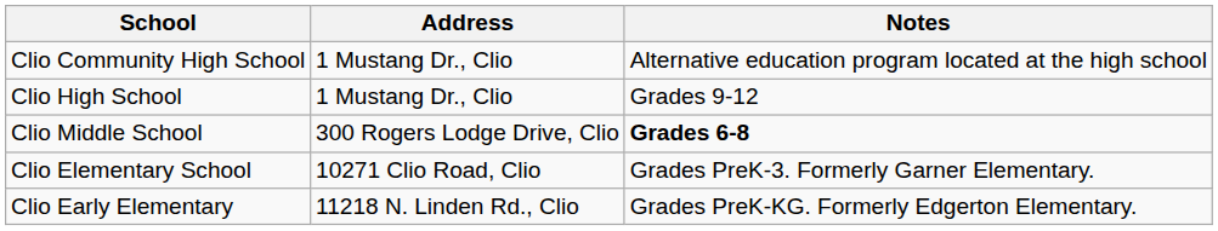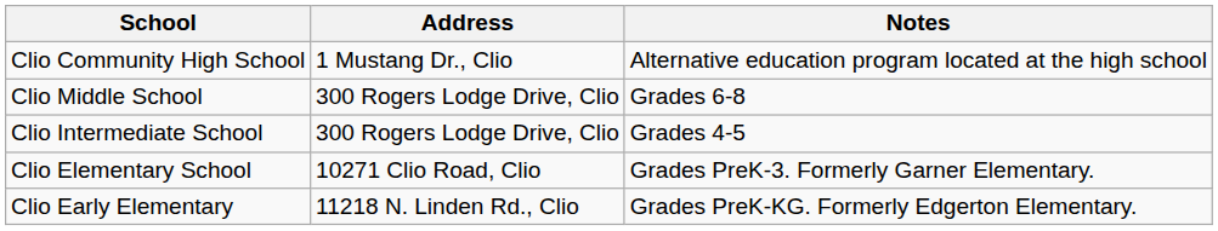- row: Clio High School | 1 Mustang Dr., Clio | Grades 9-12
Clio Middle School | Notes: bold -> normal
+ row: Clio Intermediate School | 300 Rogers Lodge Drive, Clio | Grades 4-5
